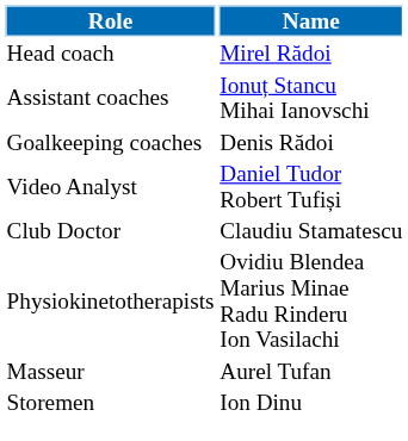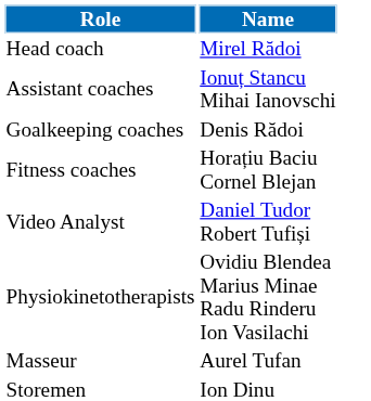+ row: Fitness coaches | Horațiu Baciu Cornel Blejan
- row: Club Doctor | Claudiu Stamatescu
